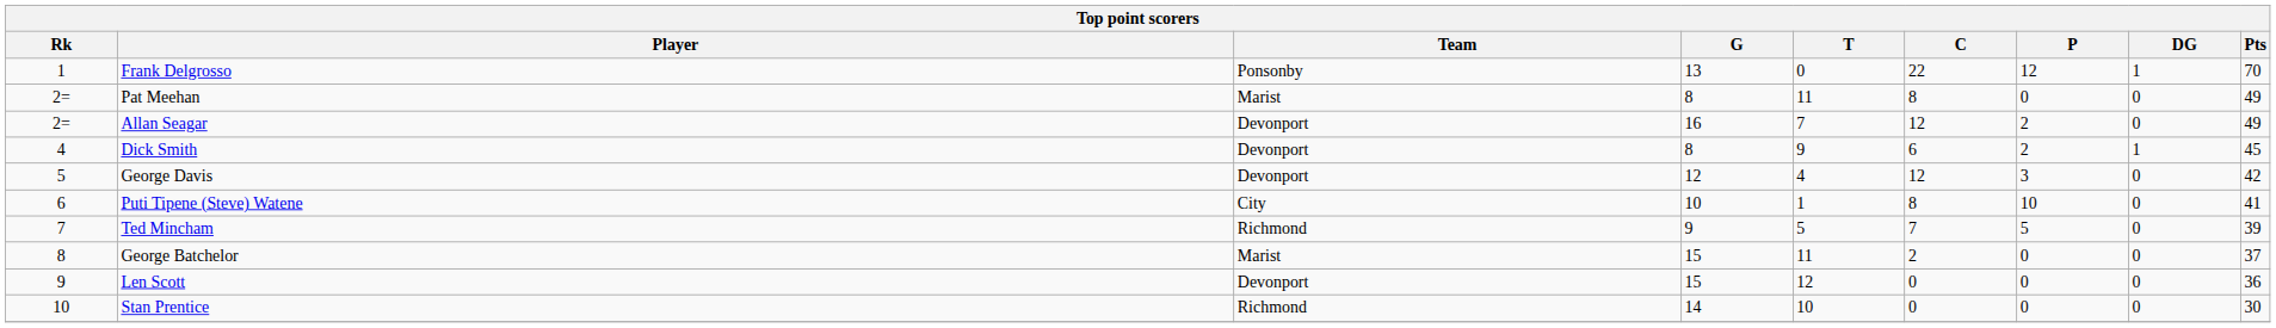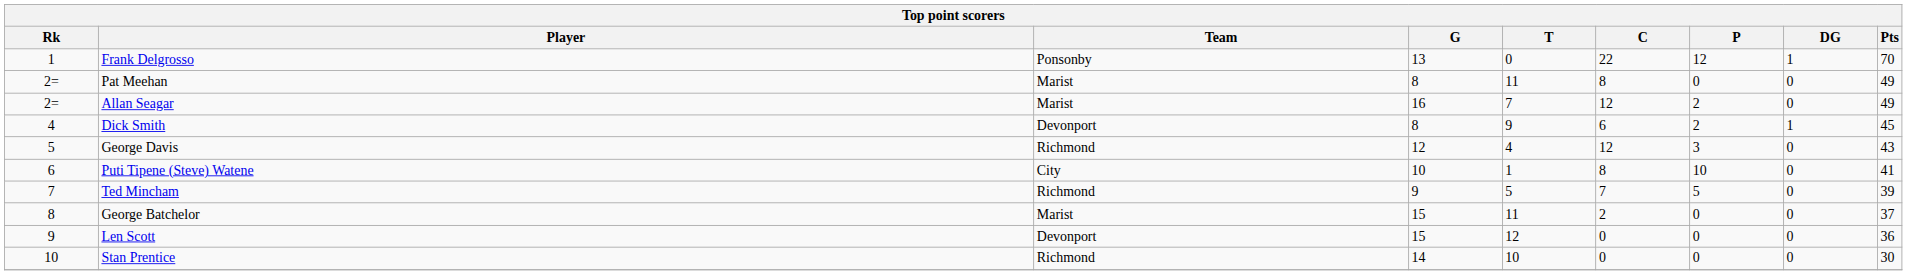Allan Seagar | Team: Devonport -> Marist
George Davis | Team: Devonport -> Richmond
George Davis | Pts: 42 -> 43
